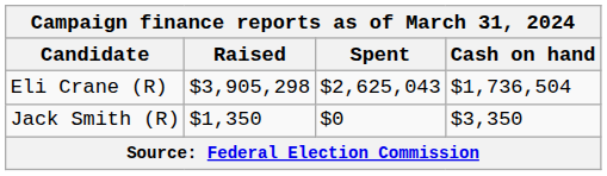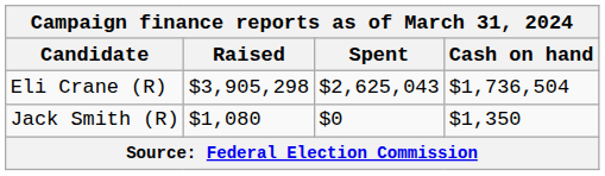Jack Smith (R) | Raised: $1,350 -> $1,080
Jack Smith (R) | Cash on hand: $3,350 -> $1,350
